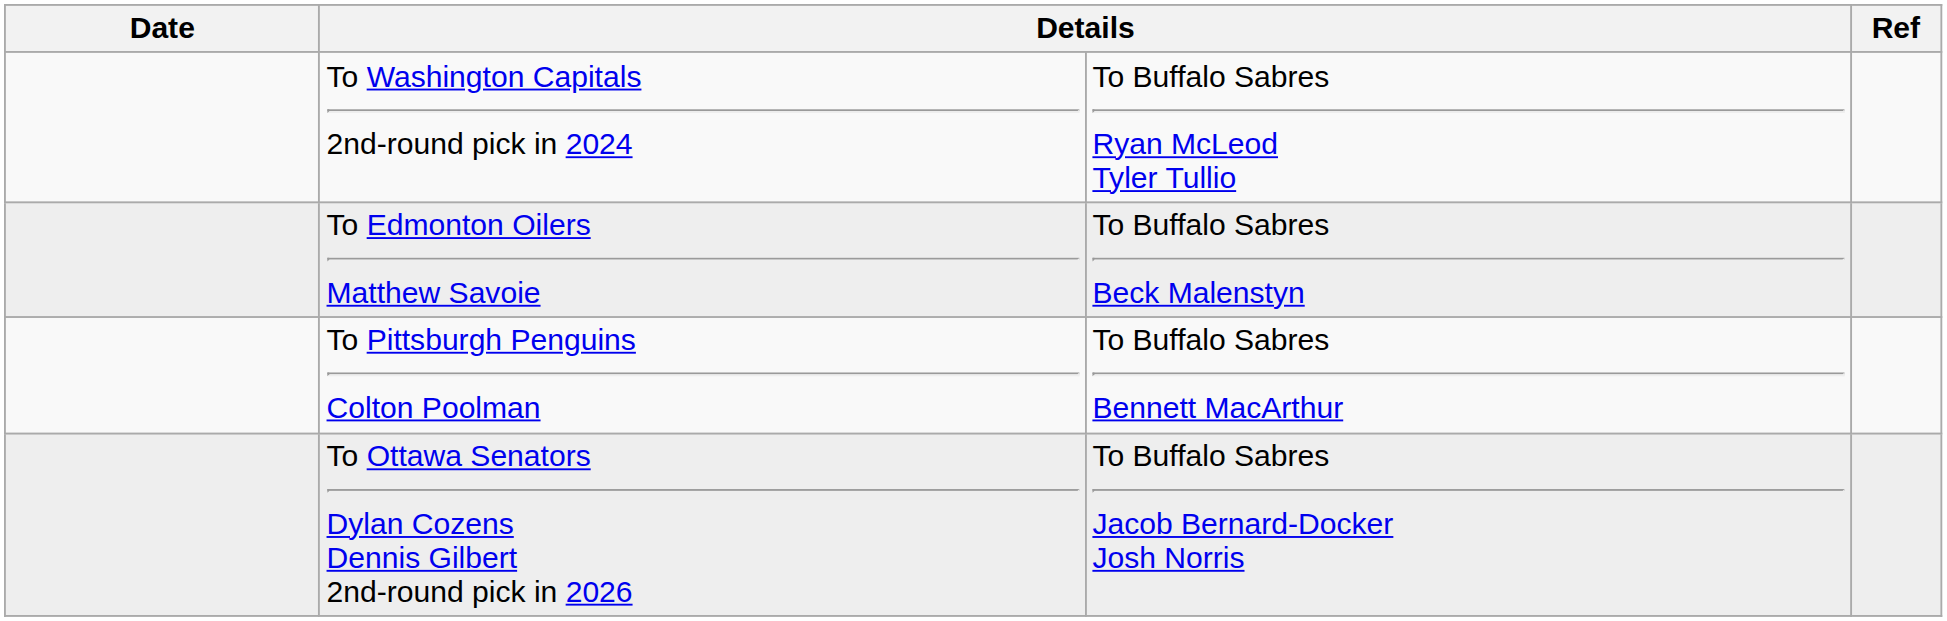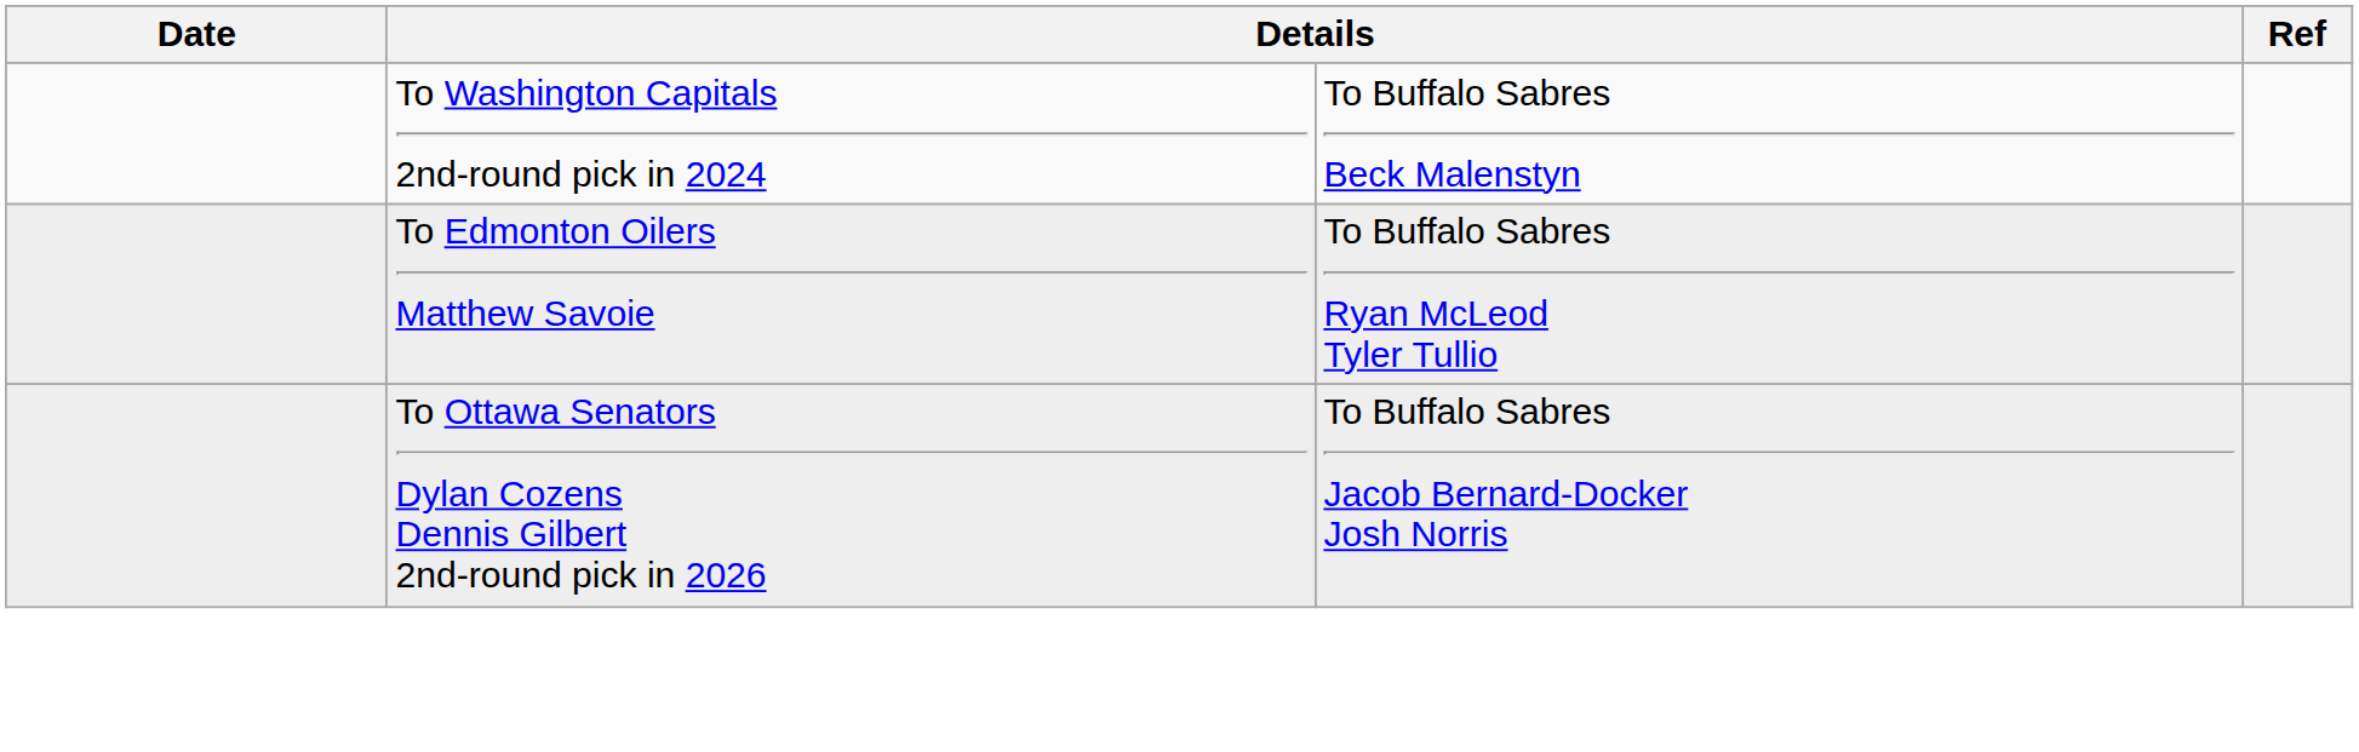To Washington Capitals 2nd-round pick in 2024 | column 3: To Buffalo Sabres Ryan McLeod Tyler Tullio -> To Buffalo Sabres Beck Malenstyn
To Edmonton Oilers Matthew Savoie | column 3: To Buffalo Sabres Beck Malenstyn -> To Buffalo Sabres Ryan McLeod Tyler Tullio
- row: To Pittsburgh Penguins Colton Poolman | To Buffalo Sabres Bennett MacArthur
